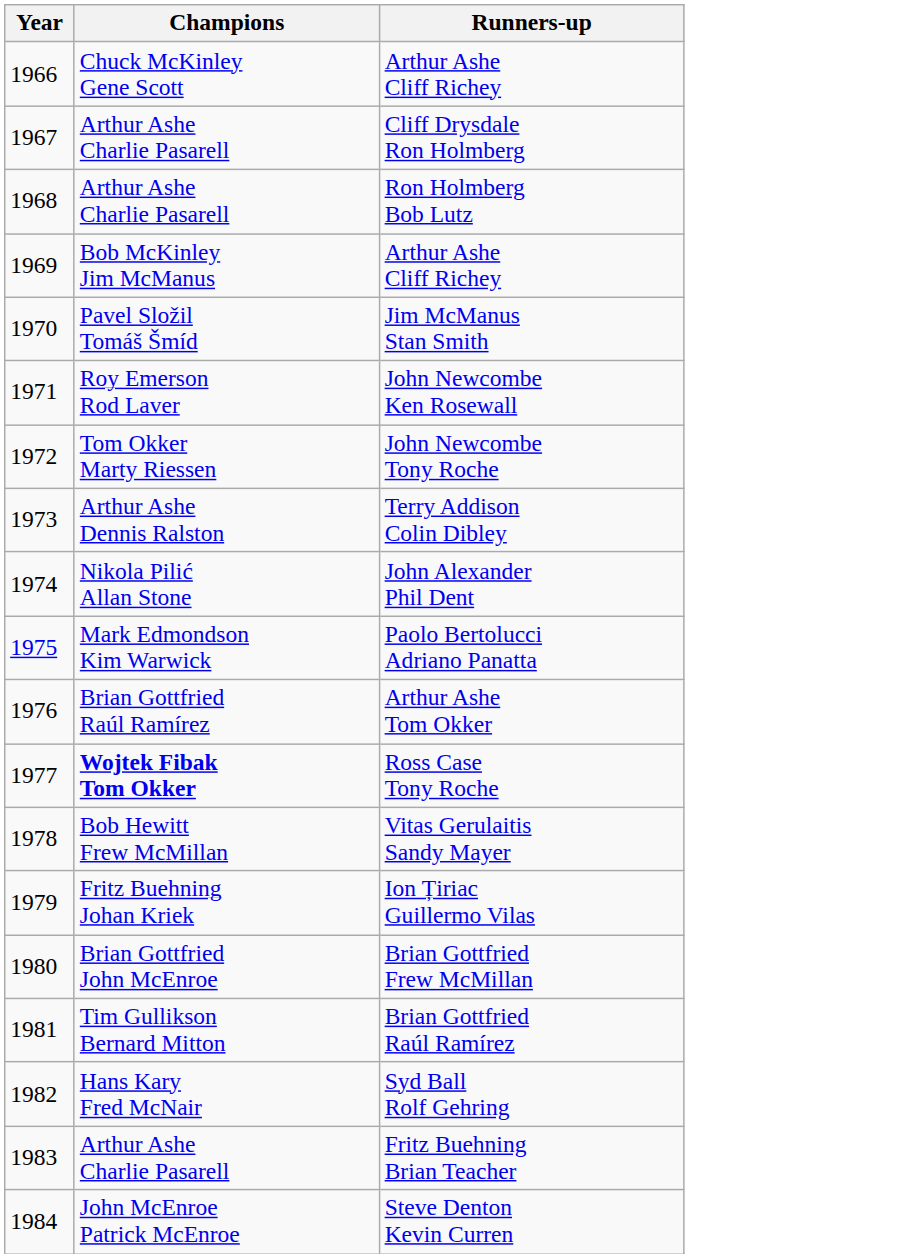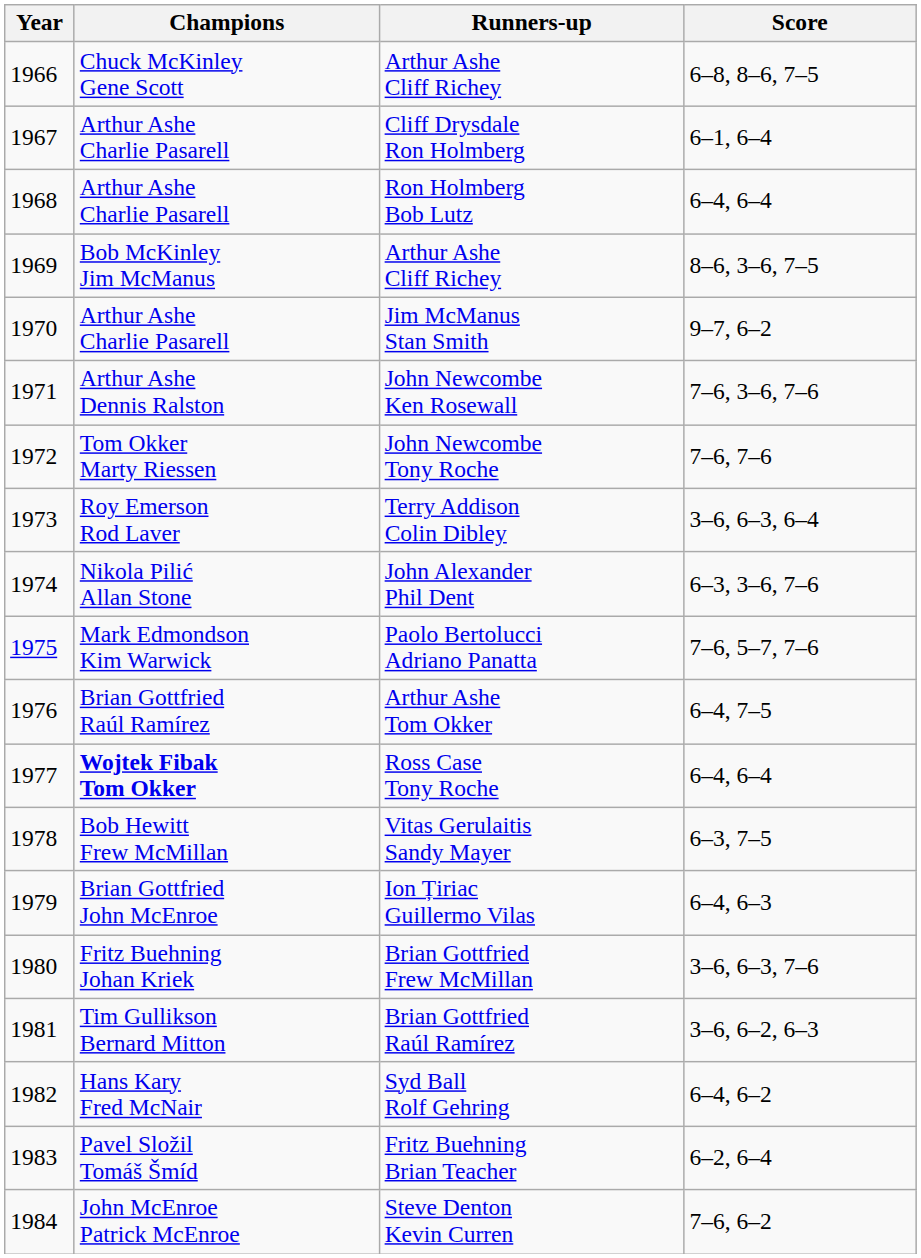+ column: Score | 6–8, 8–6, 7–5 | 6–1, 6–4 | 6–4, 6–4 | 8–6, 3–6, 7–5 | 9–7, 6–2 | 7–6, 3–6, 7–6 | 7–6, 7–6 | 3–6, 6–3, 6–4 | 6–3, 3–6, 7–6 | 7–6, 5–7, 7–6 | 6–4, 7–5 | 6–4, 6–4 | 6–3, 7–5 | 6–4, 6–3 | 3–6, 6–3, 7–6 | 3–6, 6–2, 6–3 | 6–4, 6–2 | 6–2, 6–4 | 7–6, 6–2
Jim McManus Stan Smith | Champions: Pavel Složil Tomáš Šmíd -> Arthur Ashe Charlie Pasarell
John Newcombe Ken Rosewall | Champions: Roy Emerson Rod Laver -> Arthur Ashe Dennis Ralston
Terry Addison Colin Dibley | Champions: Arthur Ashe Dennis Ralston -> Roy Emerson Rod Laver
Ion Țiriac Guillermo Vilas | Champions: Fritz Buehning Johan Kriek -> Brian Gottfried John McEnroe
Brian Gottfried Frew McMillan | Champions: Brian Gottfried John McEnroe -> Fritz Buehning Johan Kriek
Fritz Buehning Brian Teacher | Champions: Arthur Ashe Charlie Pasarell -> Pavel Složil Tomáš Šmíd
